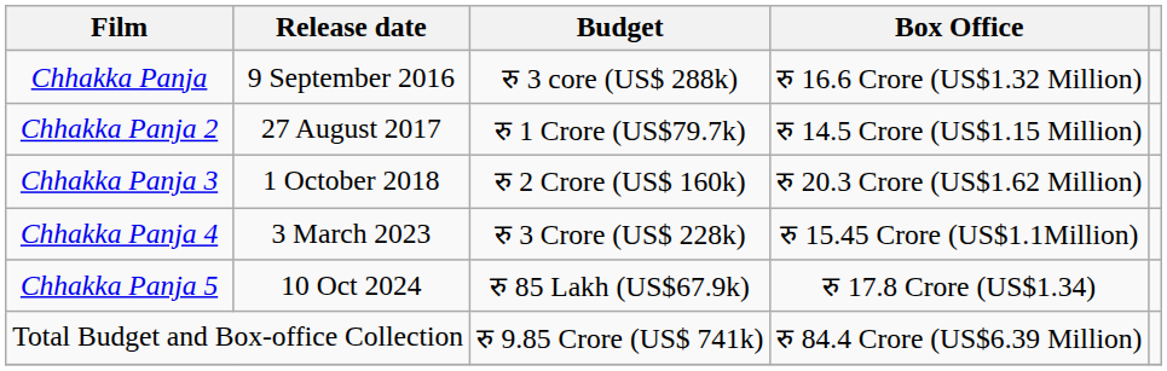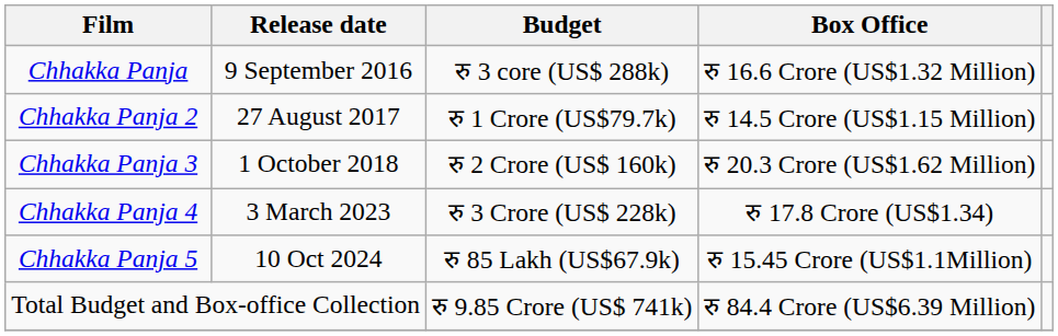Chhakka Panja 4 | Box Office: रु 15.45 Crore (US$1.1Million) -> रु 17.8 Crore (US$1.34)
Chhakka Panja 5 | Box Office: रु 17.8 Crore (US$1.34) -> रु 15.45 Crore (US$1.1Million)
